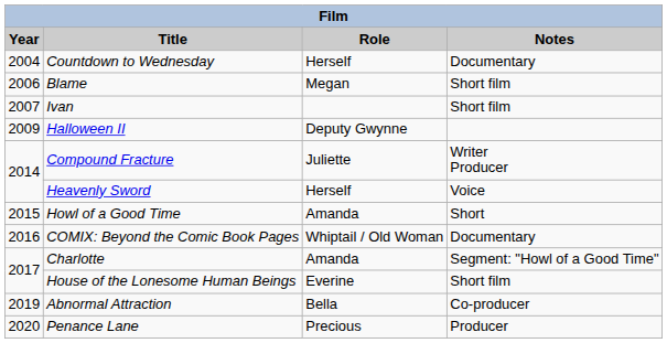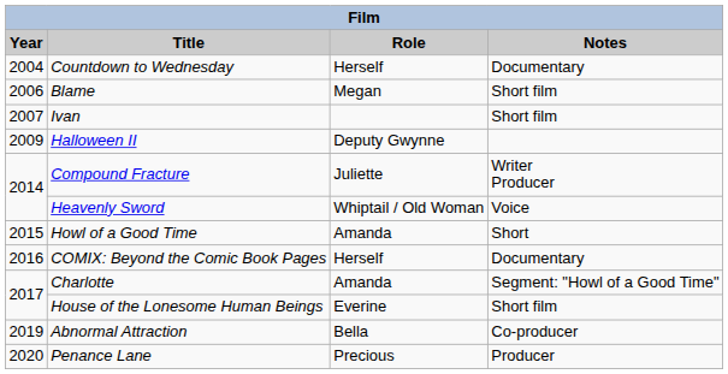Heavenly Sword | Role: Herself -> Whiptail / Old Woman
COMIX: Beyond the Comic Book Pages | Role: Whiptail / Old Woman -> Herself
